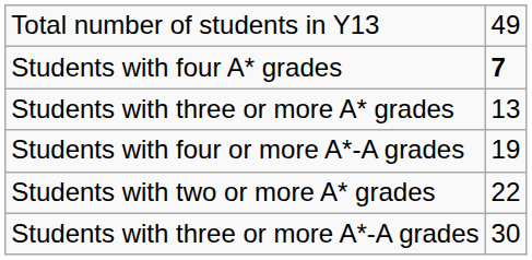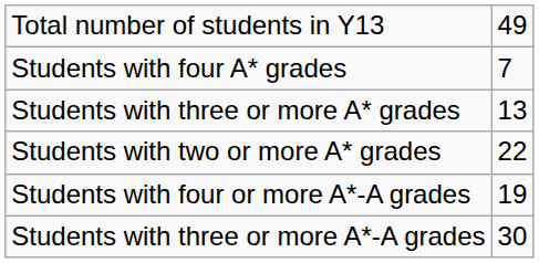Students with four A* grades | column 2: bold -> normal
rows swapped: Students with two or more A* grades <-> Students with four or more A*-A grades
